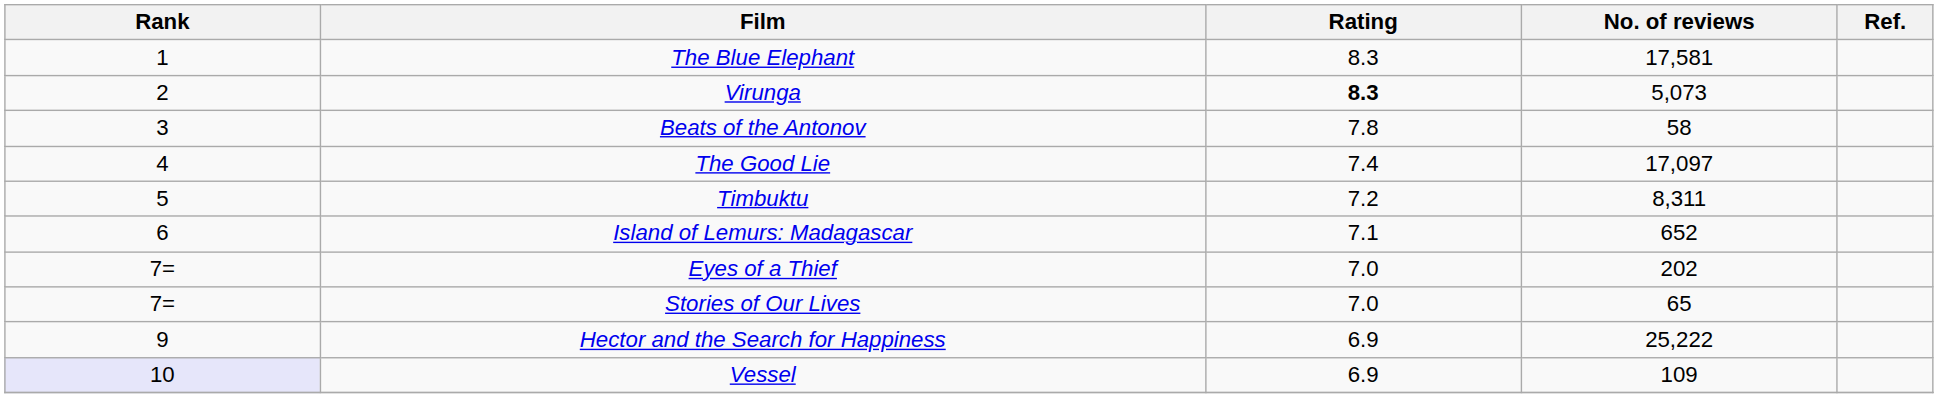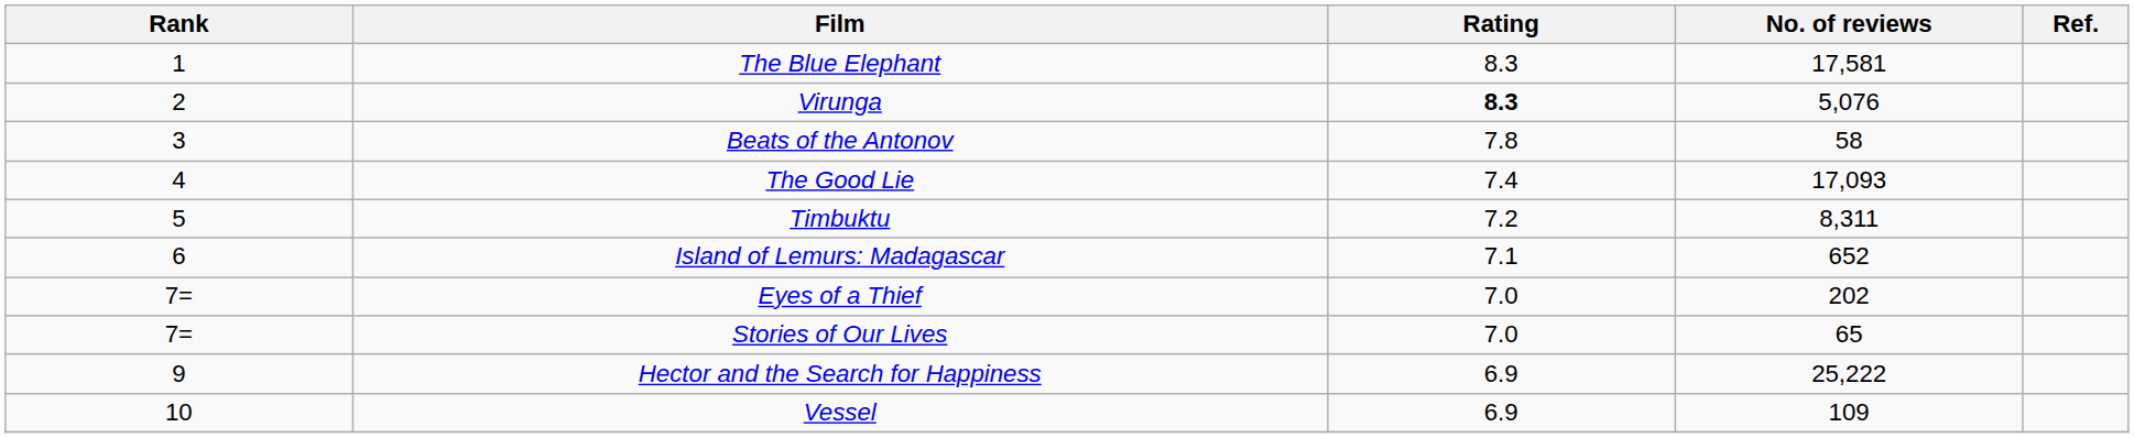Virunga | No. of reviews: 5,073 -> 5,076
The Good Lie | No. of reviews: 17,097 -> 17,093
Vessel | Rank: lavender background -> no background
